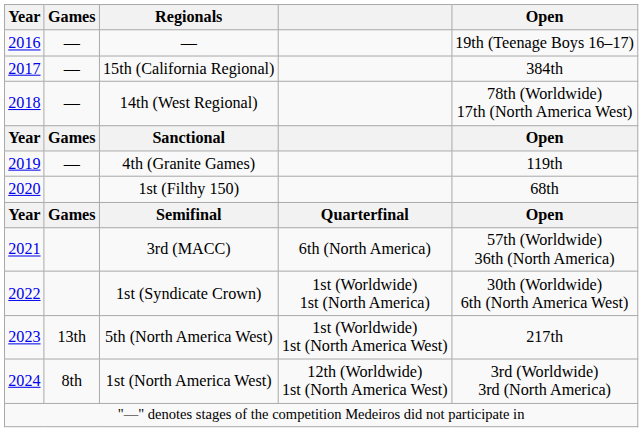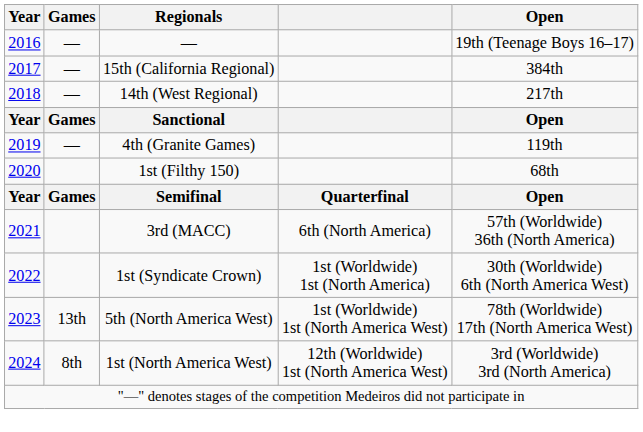14th (West Regional) | Open: 78th (Worldwide) 17th (North America West) -> 217th
5th (North America West) | Open: 217th -> 78th (Worldwide) 17th (North America West)
